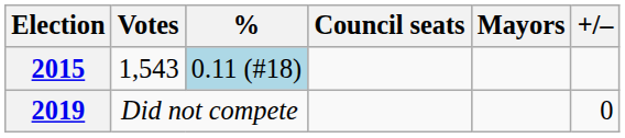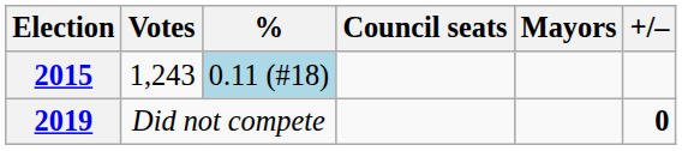2015 | Votes: 1,543 -> 1,243
2019 | +/–: normal -> bold
